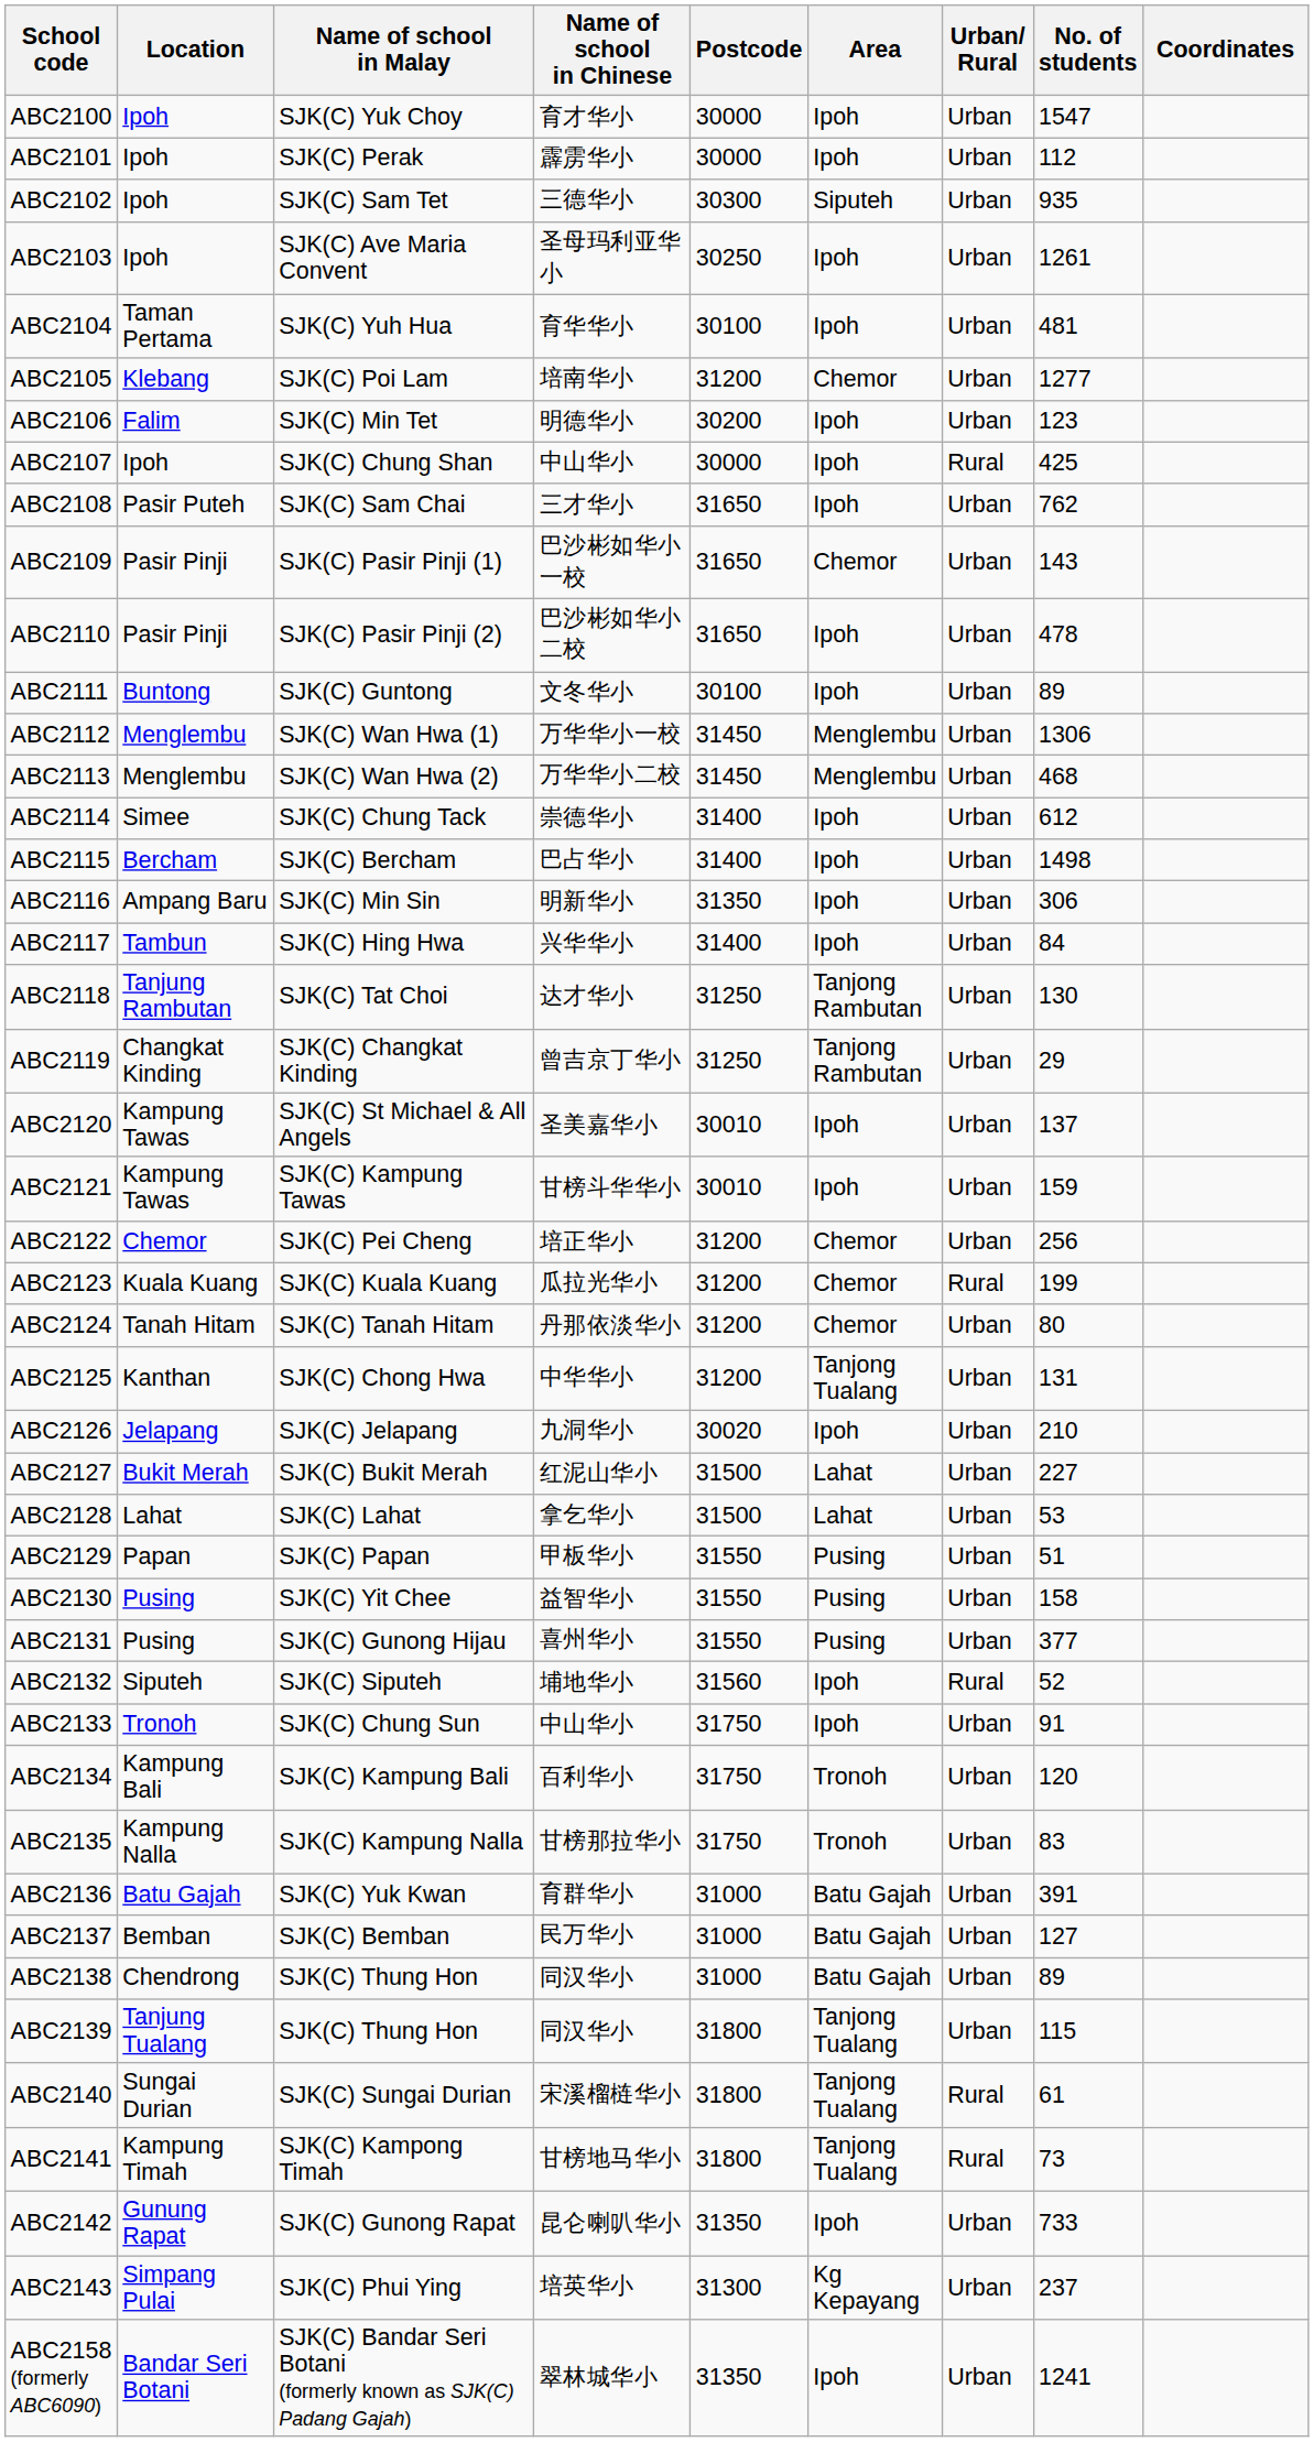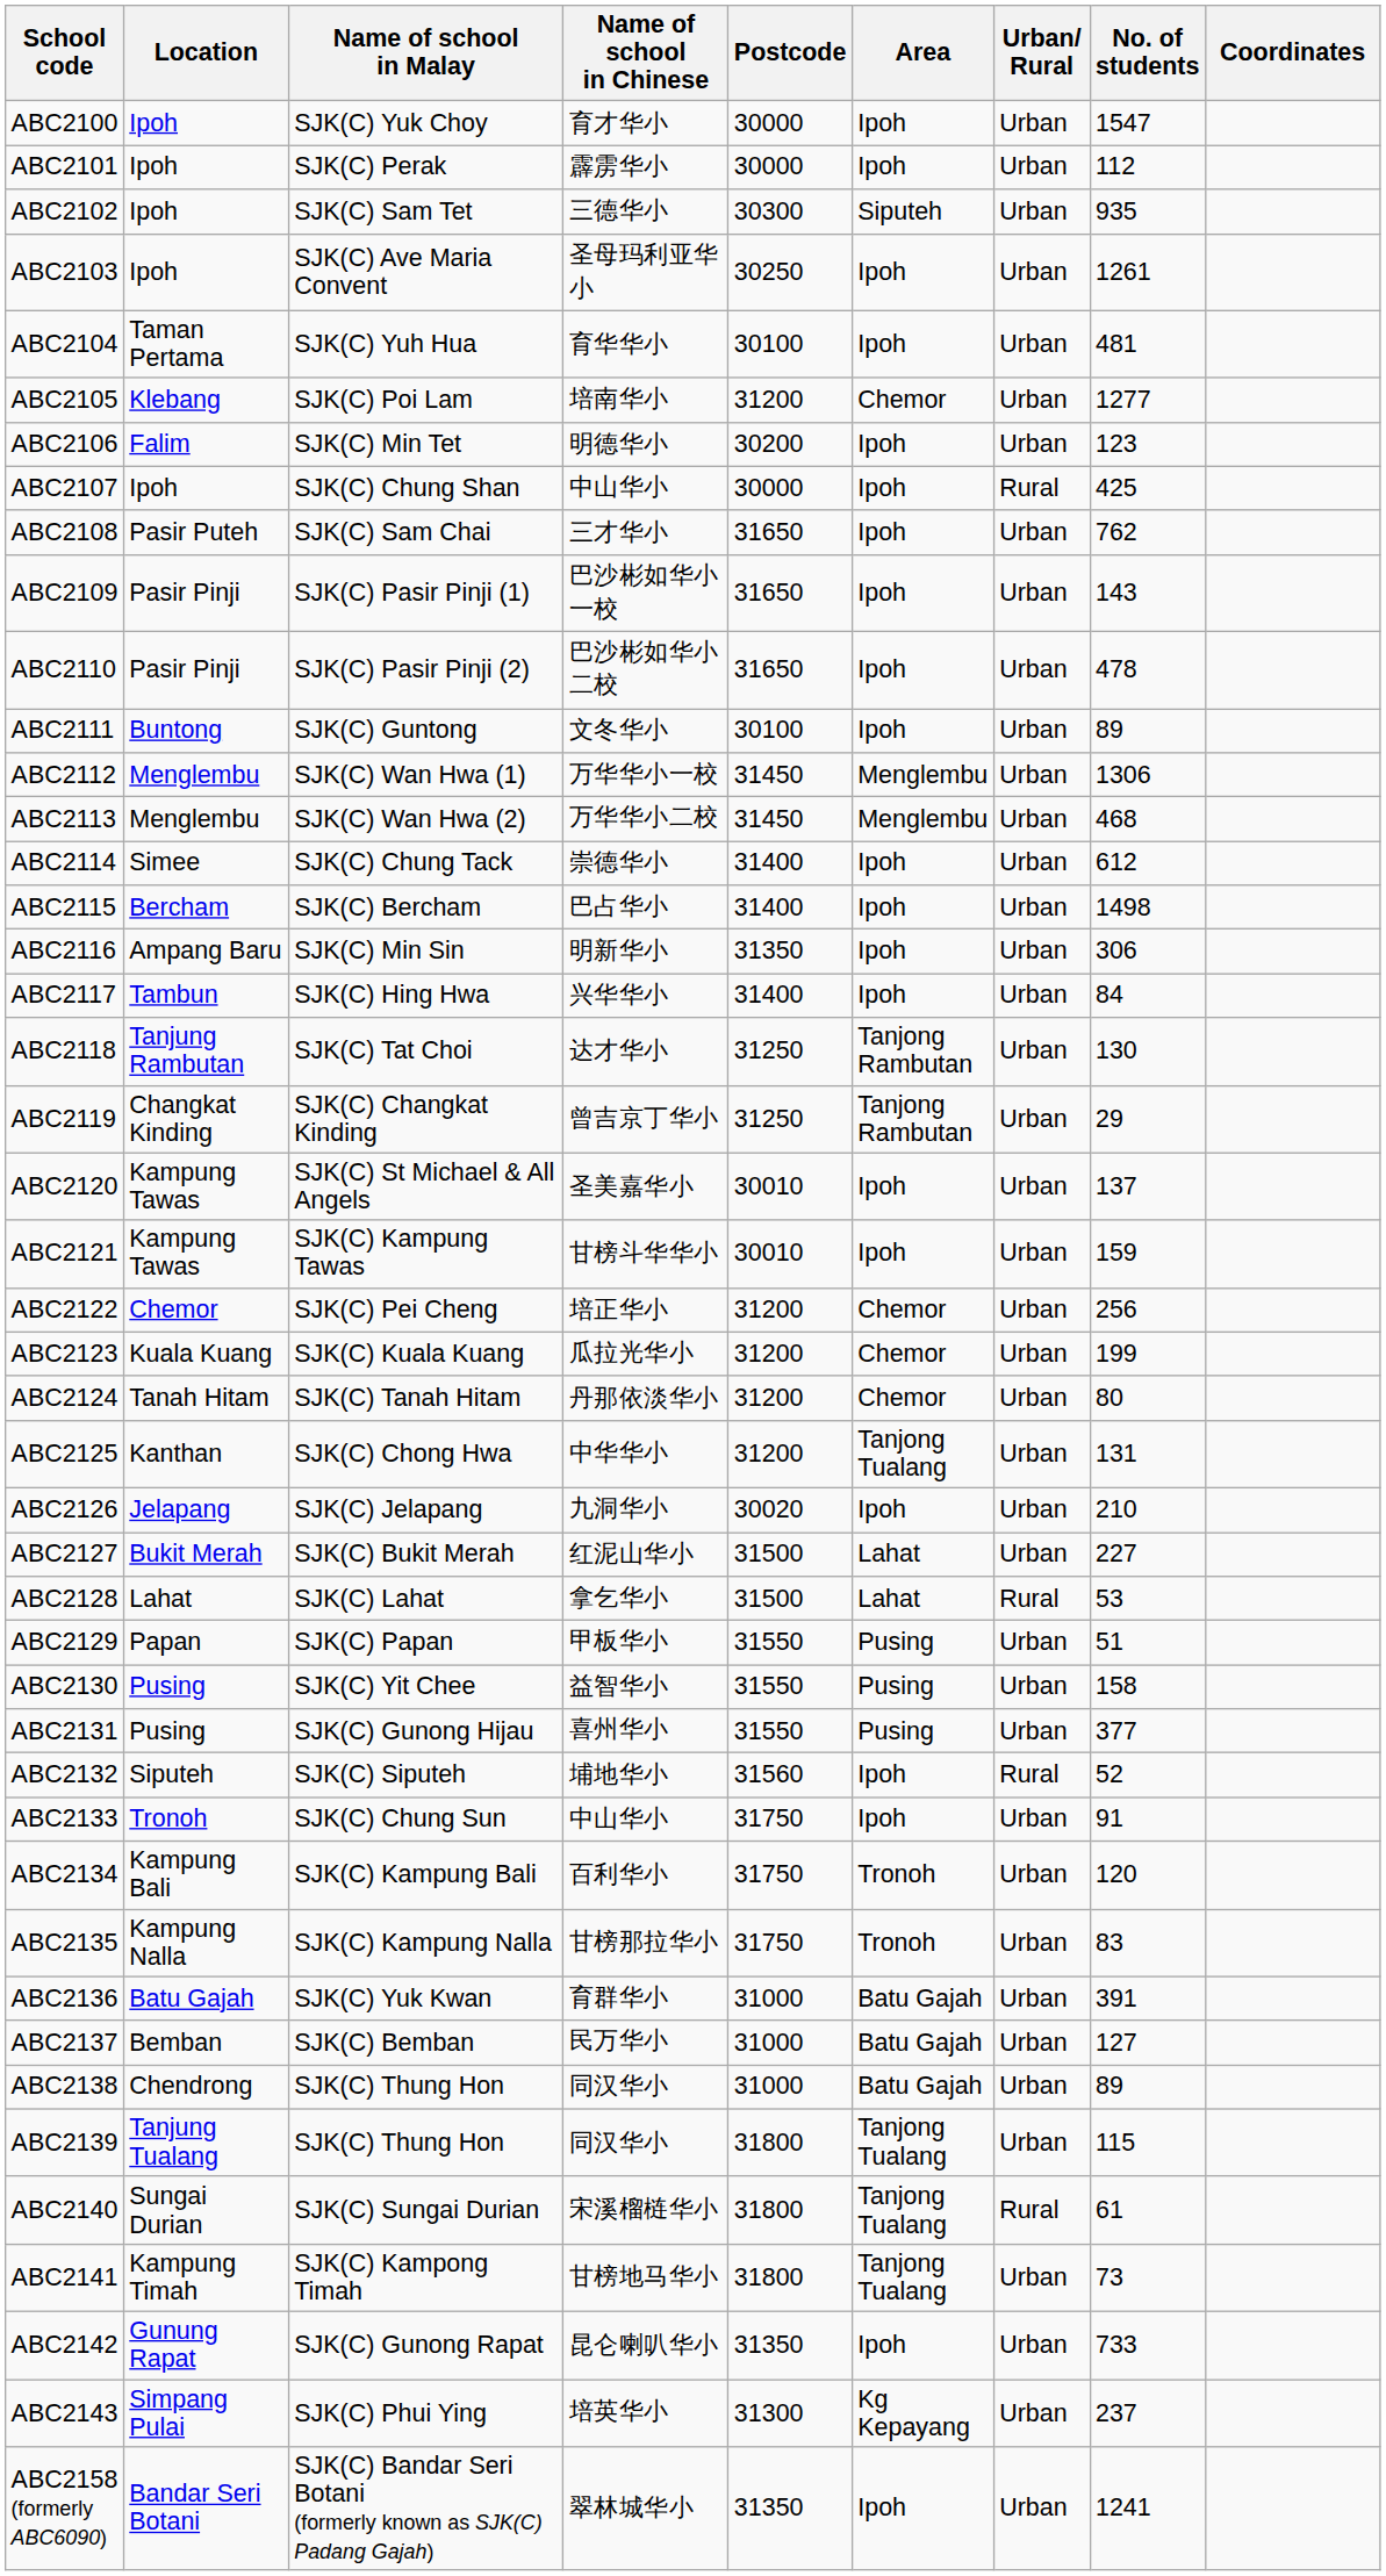ABC2109 | Area: Chemor -> Ipoh
ABC2123 | Urban/ Rural: Rural -> Urban
ABC2128 | Urban/ Rural: Urban -> Rural
ABC2141 | Urban/ Rural: Rural -> Urban
